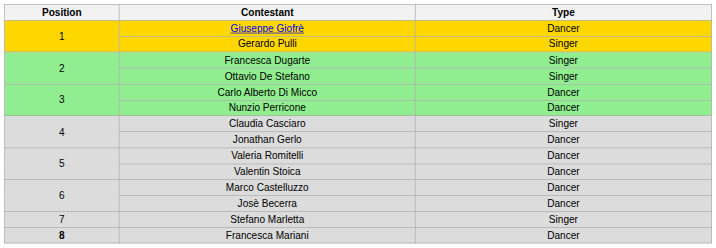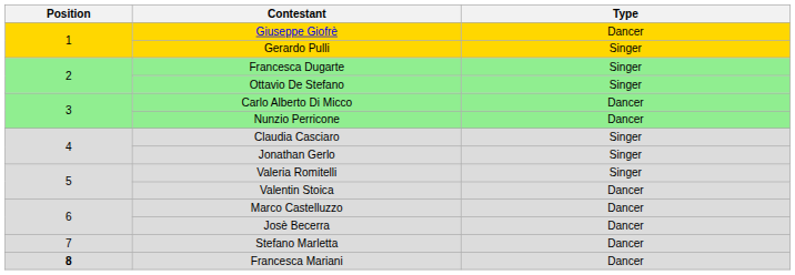Jonathan Gerlo | Type: Dancer -> Singer
Valeria Romitelli | Type: Dancer -> Singer
Stefano Marletta | Type: Singer -> Dancer
